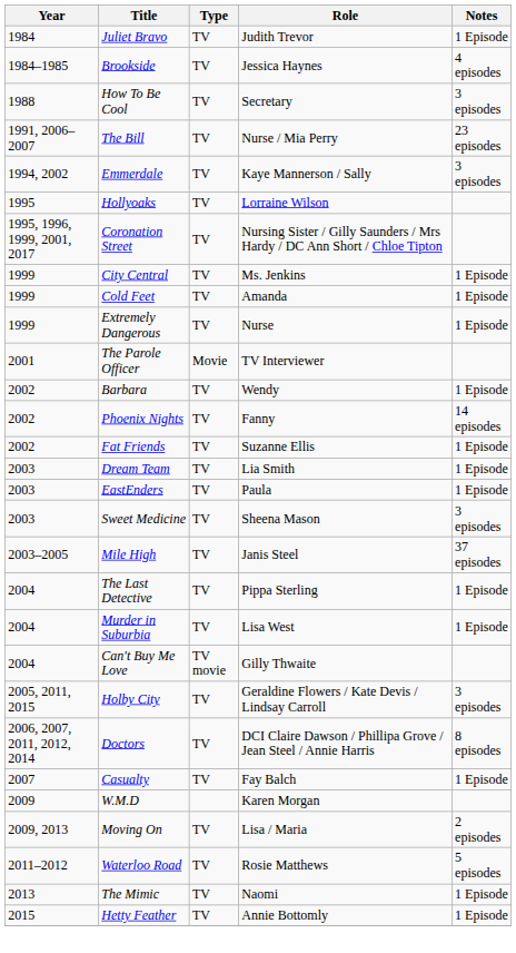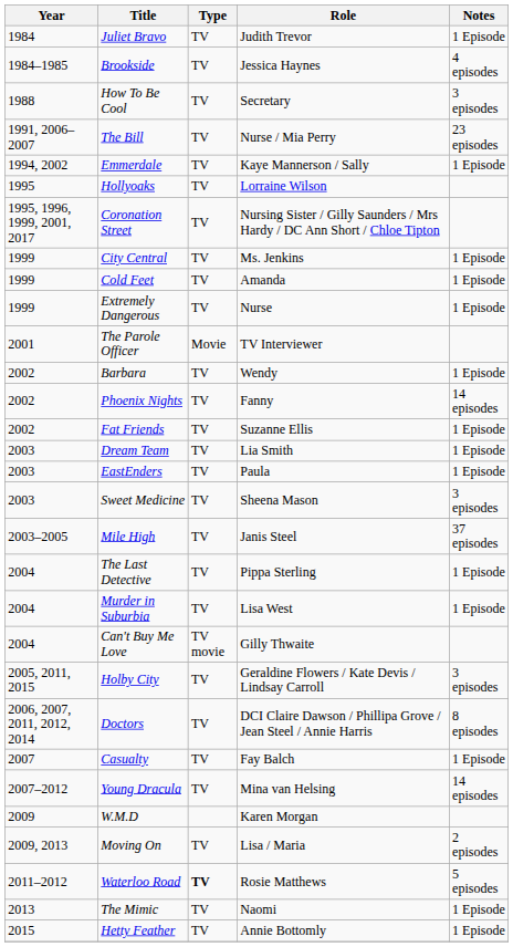Emmerdale | Notes: 3 episodes -> 1 Episode
+ row: 2007–2012 | Young Dracula | TV | Mina van Helsing | 14 episodes
Waterloo Road | Type: normal -> bold
